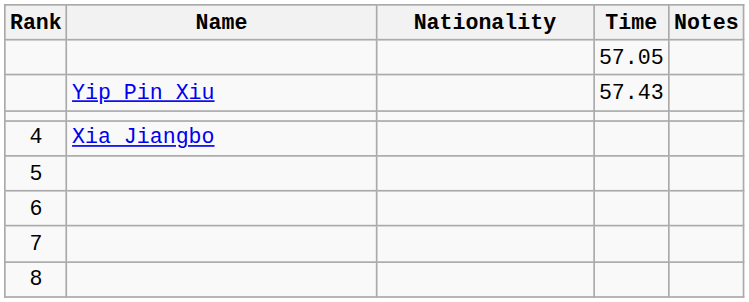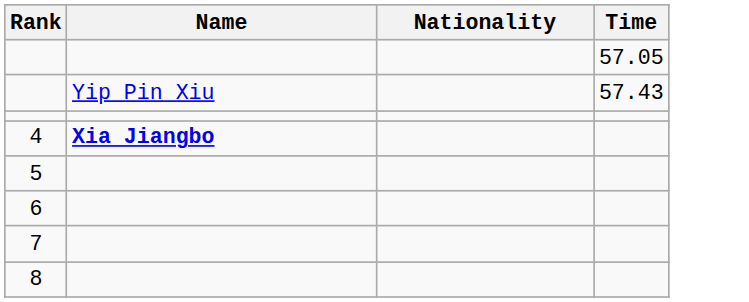- column: Notes
4 | Name: normal -> bold
